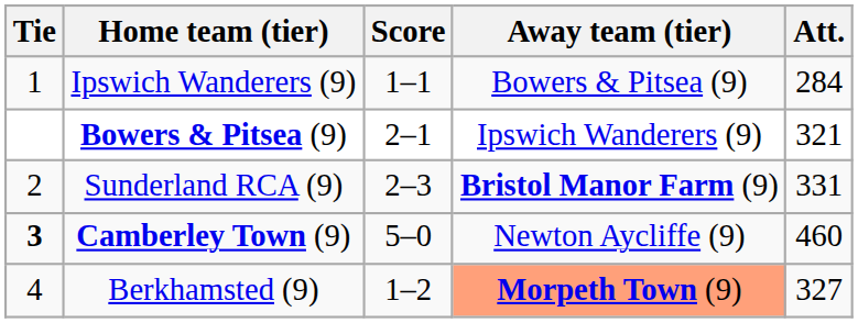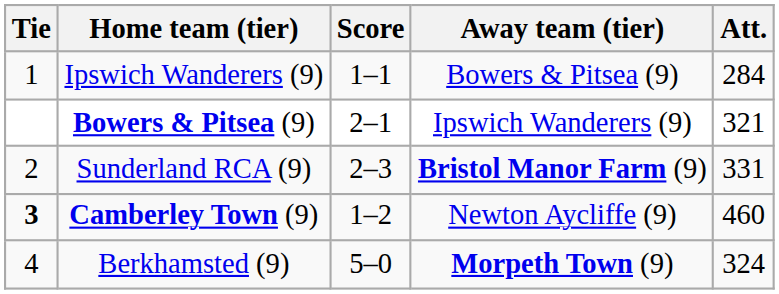Camberley Town (9) | Score: 5–0 -> 1–2
Berkhamsted (9) | Score: 1–2 -> 5–0
Berkhamsted (9) | Away team (tier): lightsalmon background -> no background
Berkhamsted (9) | Att.: 327 -> 324
